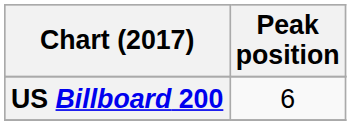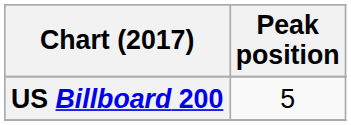US Billboard 200 | Peak position: 6 -> 5
